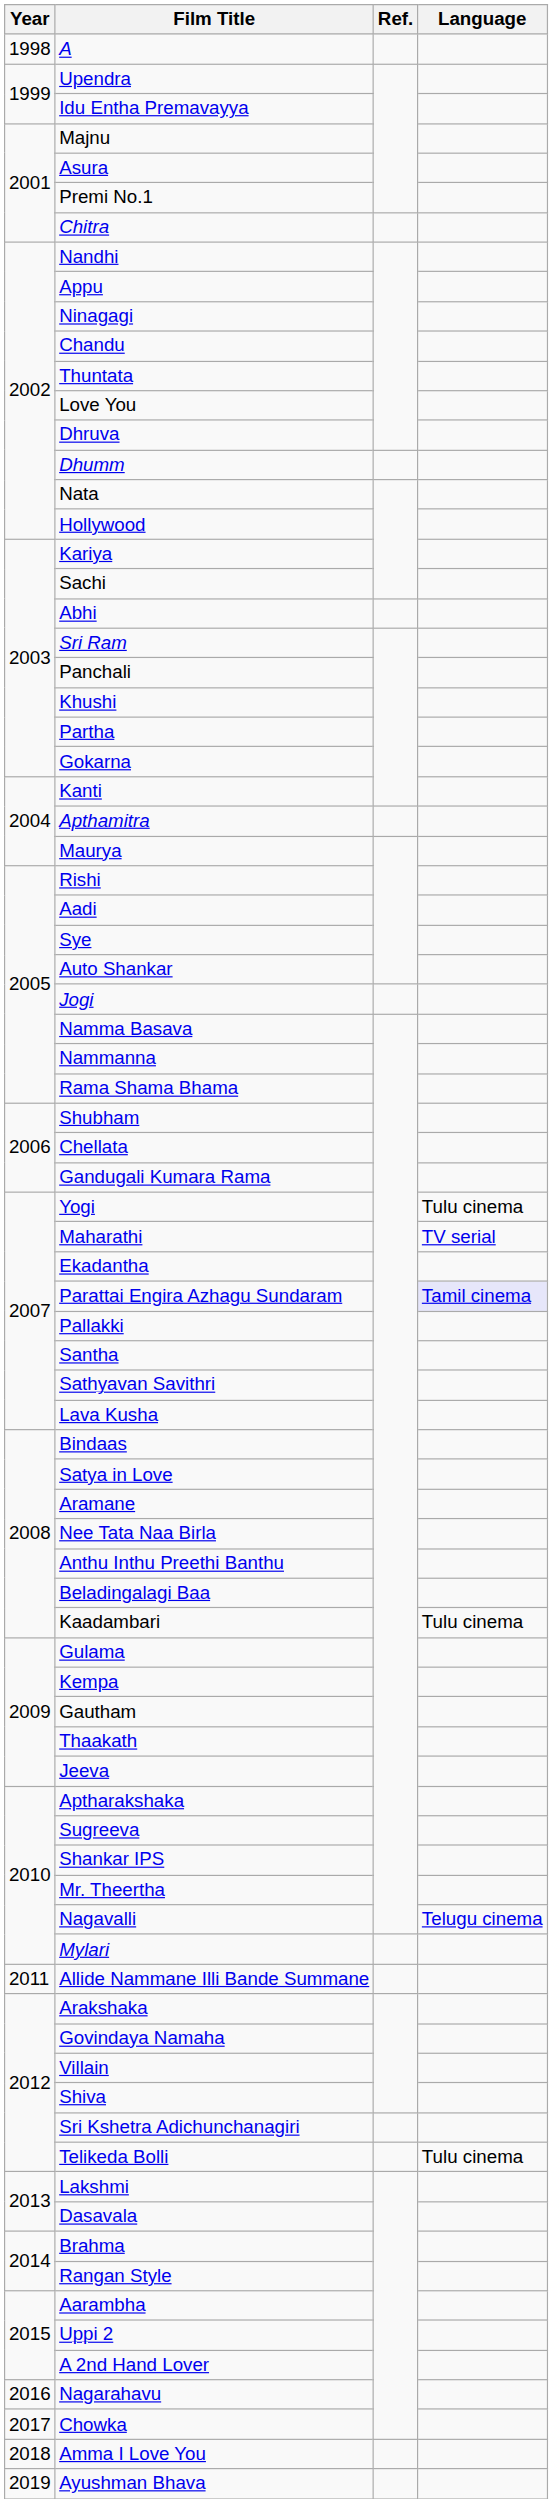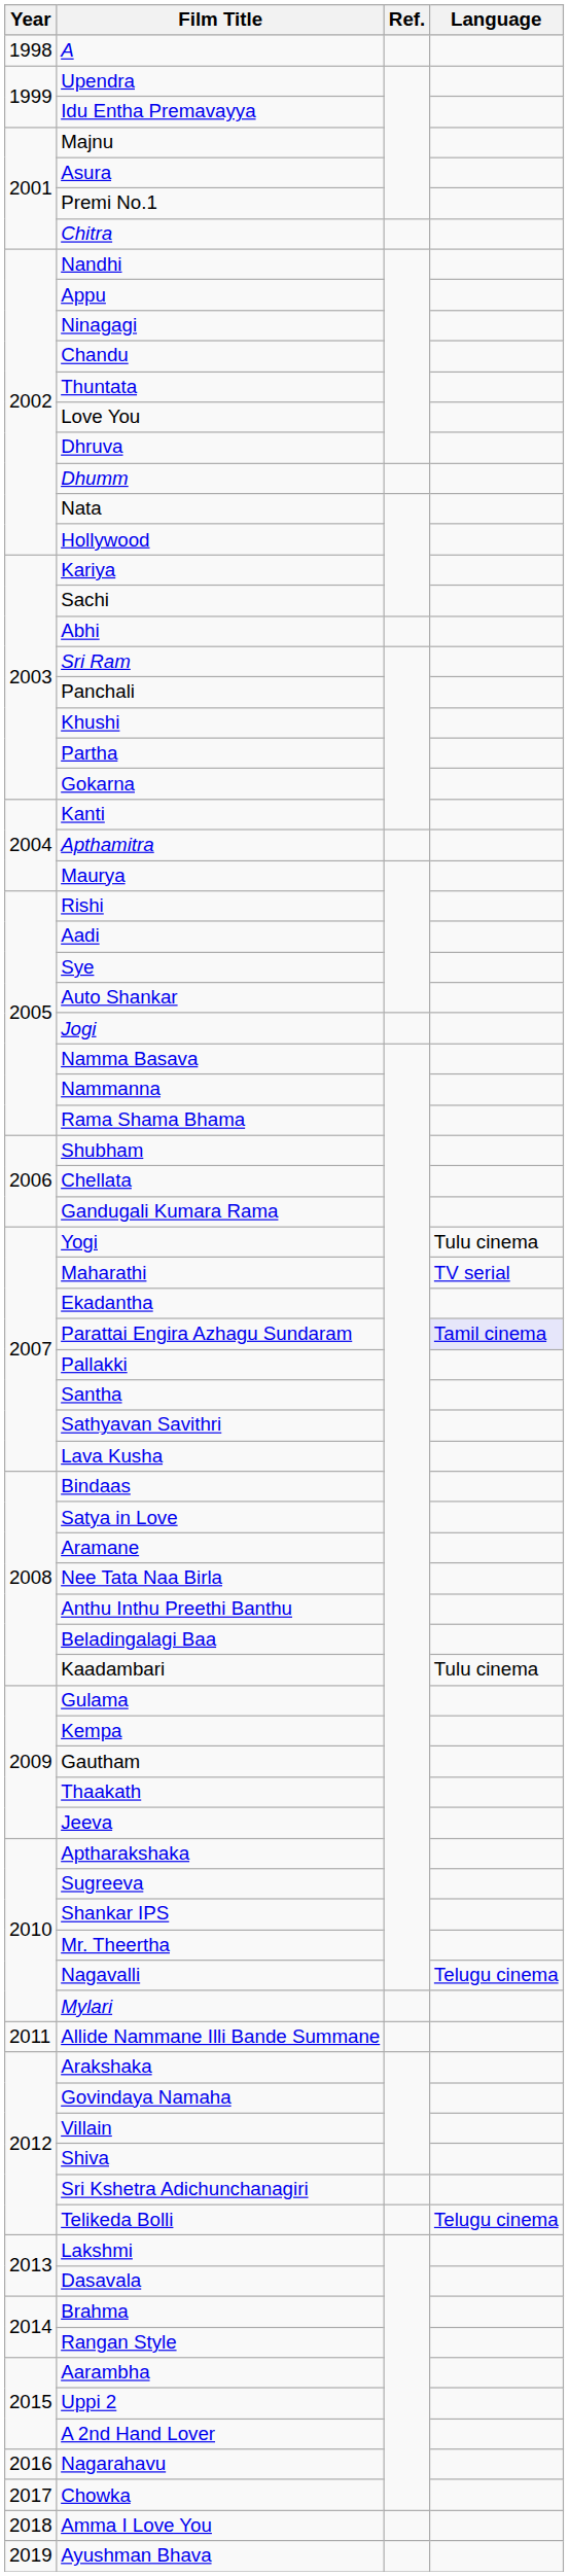Telikeda Bolli | Language: Tulu cinema -> Telugu cinema
